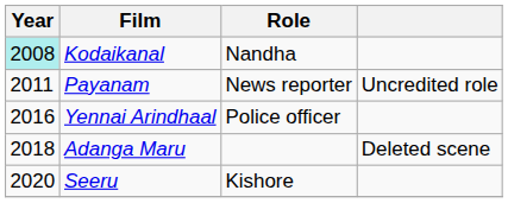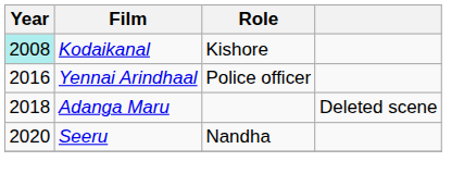Kodaikanal | Role: Nandha -> Kishore
- row: 2011 | Payanam | News reporter | Uncredited role
Seeru | Role: Kishore -> Nandha
